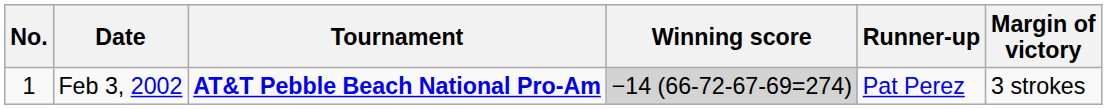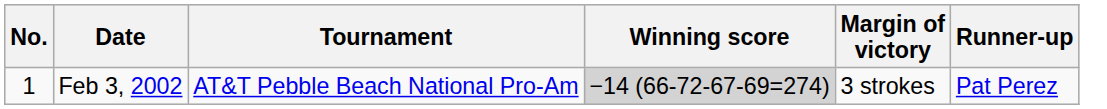columns swapped: Margin of victory <-> Runner-up
Feb 3, 2002 | Tournament: bold -> normal
